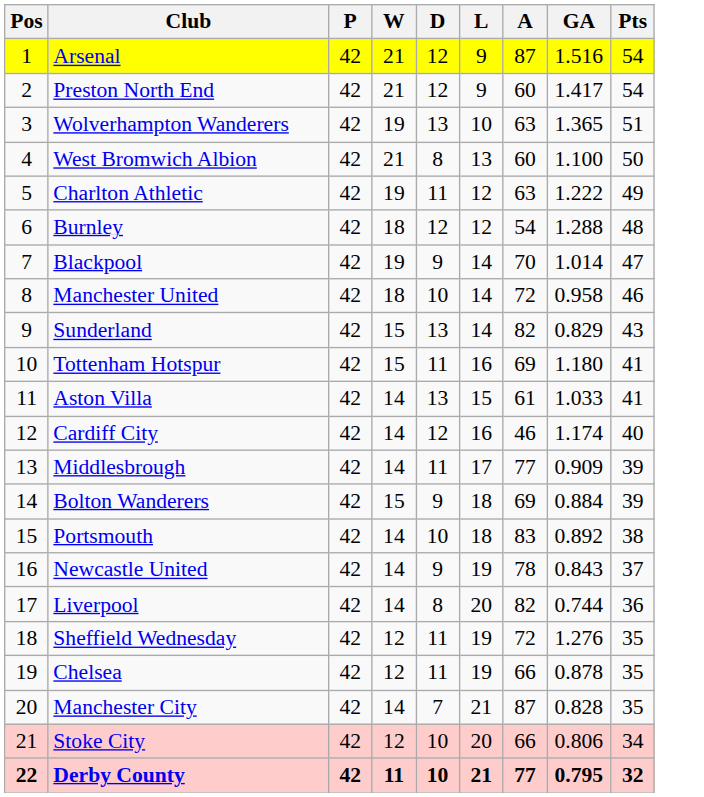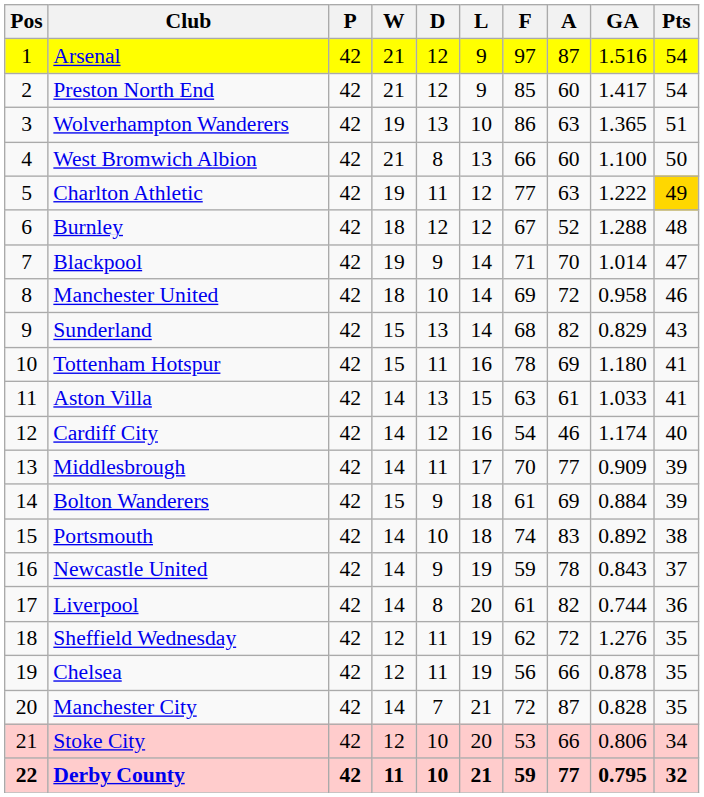+ column: F | 97 | 85 | 86 | 66 | 77 | 67 | 71 | 69 | 68 | 78 | 63 | 54 | 70 | 61 | 74 | 59 | 61 | 62 | 56 | 72 | 53 | 59
Charlton Athletic | Pts: no background -> gold background
Burnley | A: 54 -> 52
